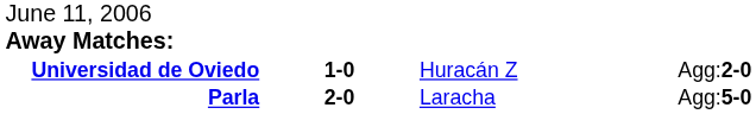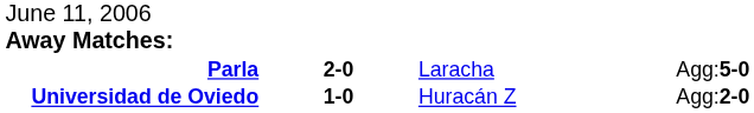rows swapped: Parla <-> Universidad de Oviedo
